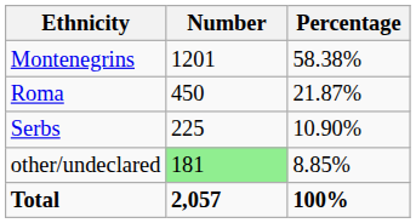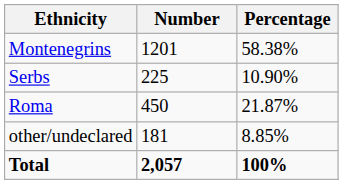rows swapped: Serbs <-> Roma
other/undeclared | Number: lightgreen background -> no background
